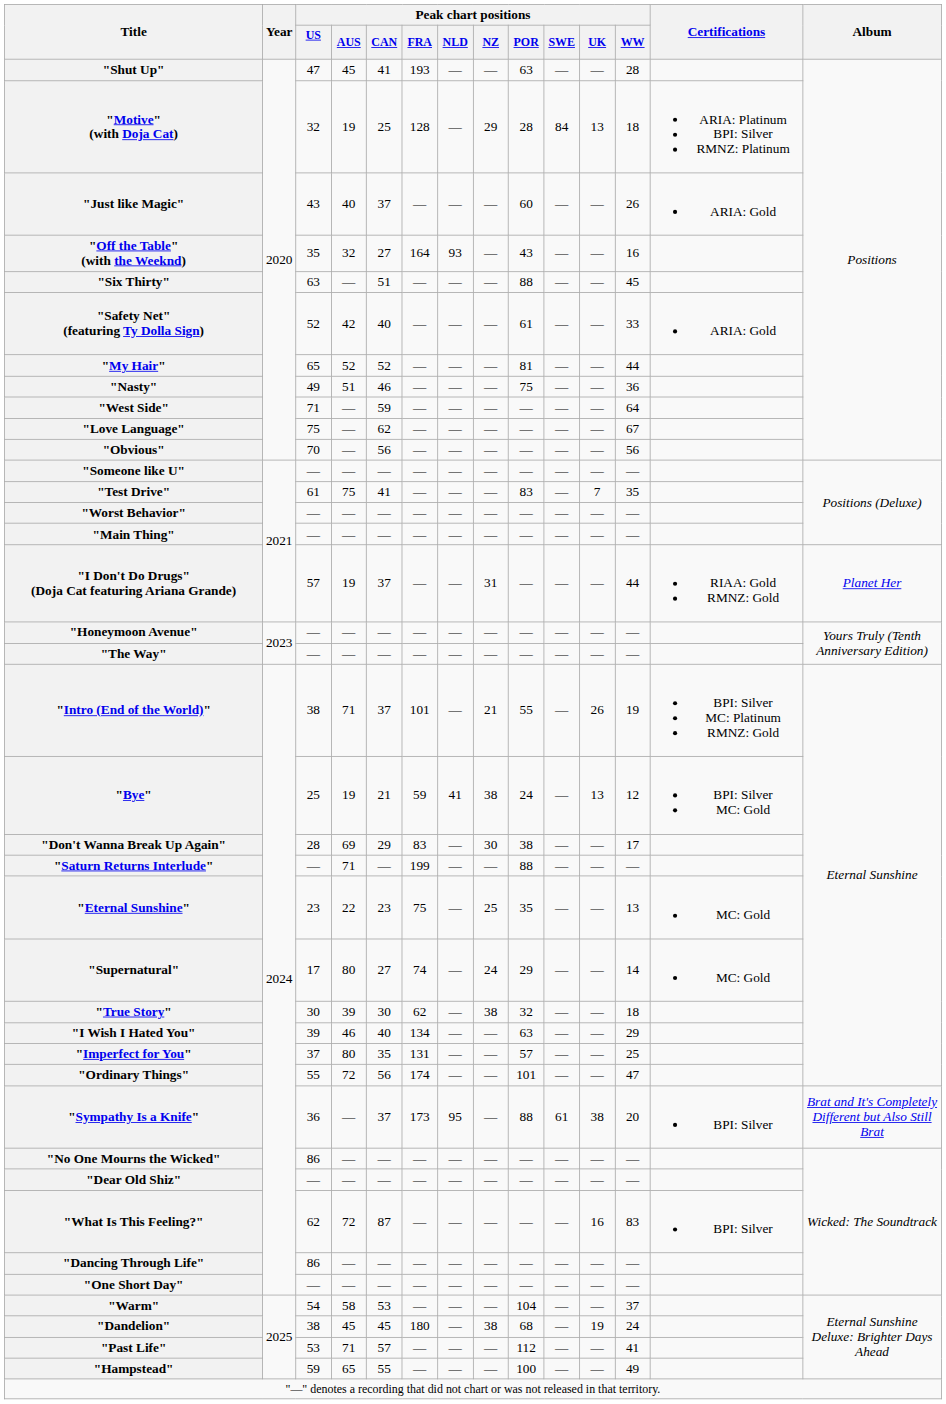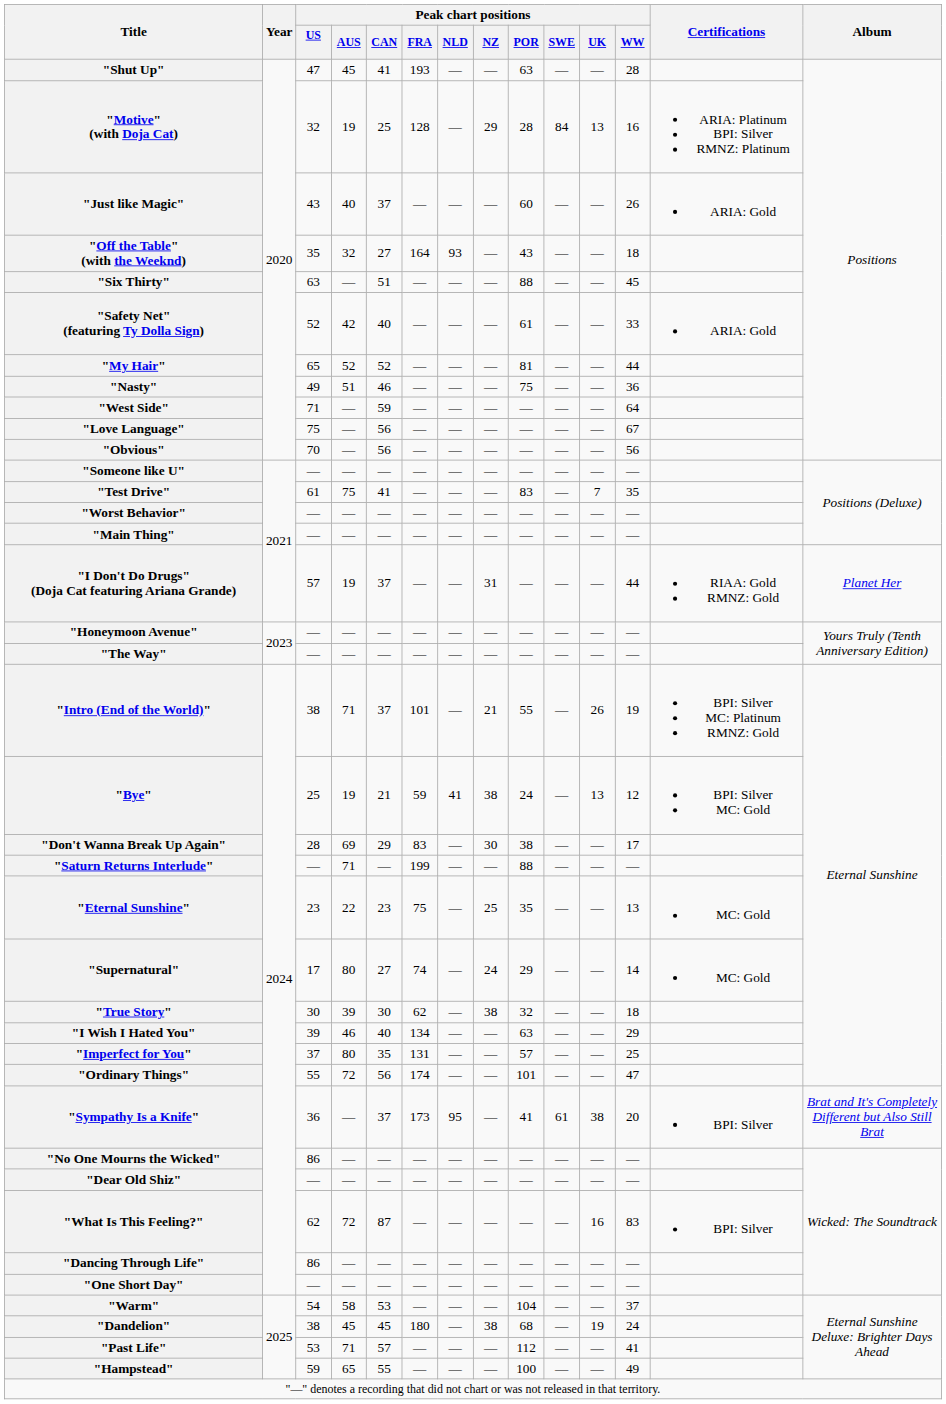"Motive" (with Doja Cat) | Peak chart positions / WW: 18 -> 16
"Off the Table" (with the Weeknd) | Peak chart positions / WW: 16 -> 18
"Love Language" | Peak chart positions / CAN: 62 -> 56
"Sympathy Is a Knife" | Peak chart positions / POR: 88 -> 41
